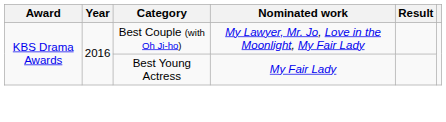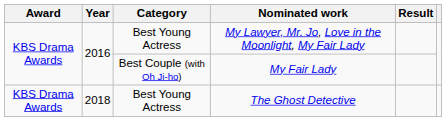My Lawyer, Mr. Jo, Love in the Moonlight, My Fair Lady | Category: Best Couple (with Oh Ji-ho) -> Best Young Actress
My Fair Lady | Category: Best Young Actress -> Best Couple (with Oh Ji-ho)
+ row: KBS Drama Awards | 2018 | Best Young Actress | The Ghost Detective
